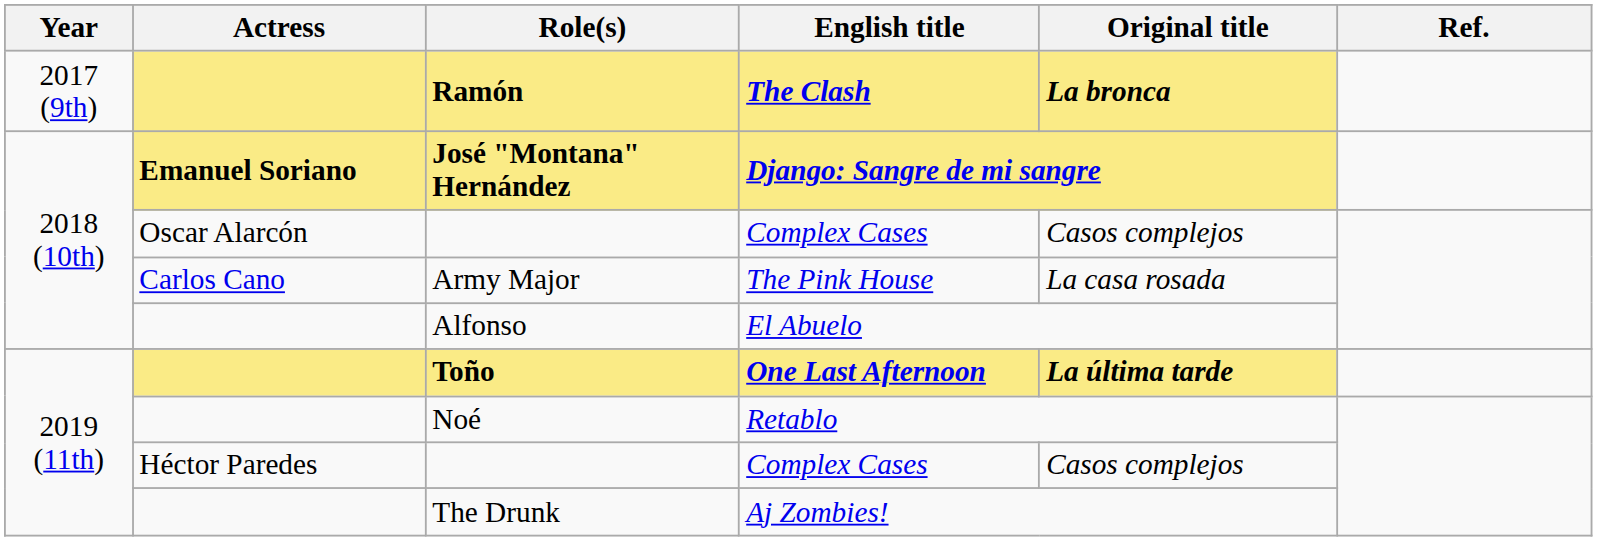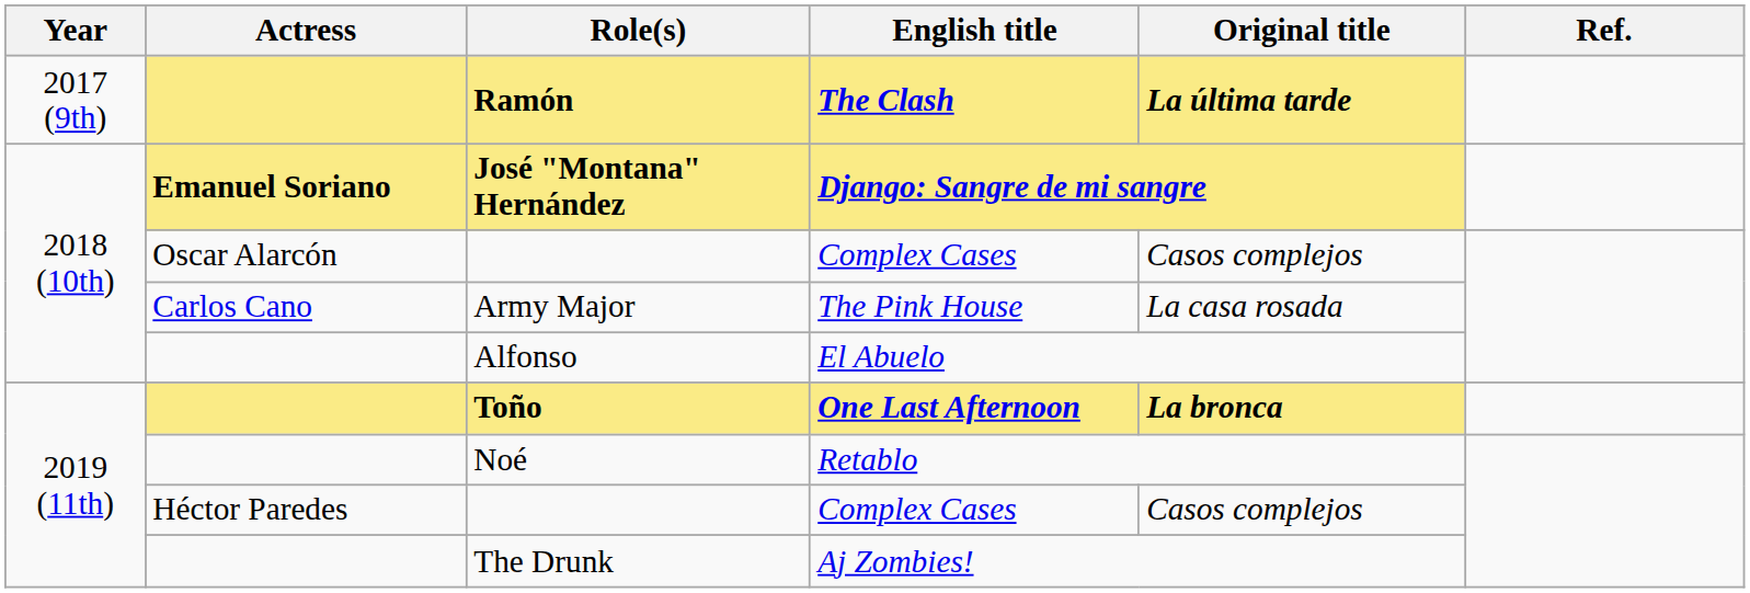Ramón | Original title: La bronca -> La última tarde
Toño | Original title: La última tarde -> La bronca
